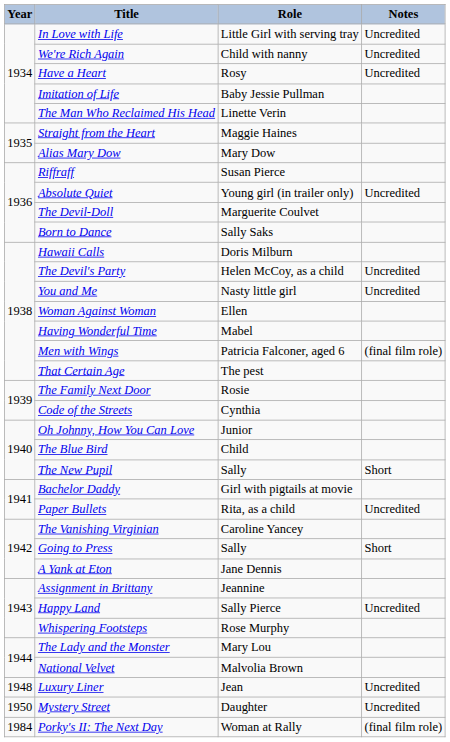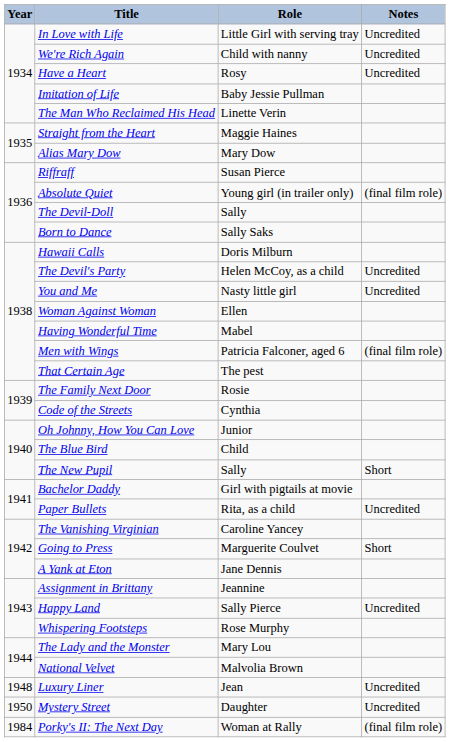Absolute Quiet | Notes: Uncredited -> (final film role)
The Devil-Doll | Role: Marguerite Coulvet -> Sally
Going to Press | Role: Sally -> Marguerite Coulvet
